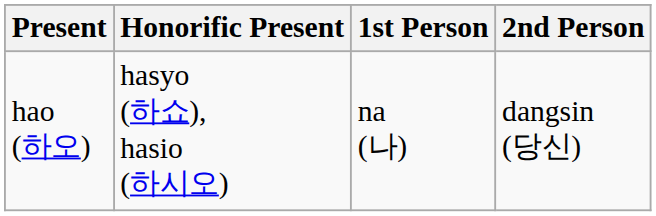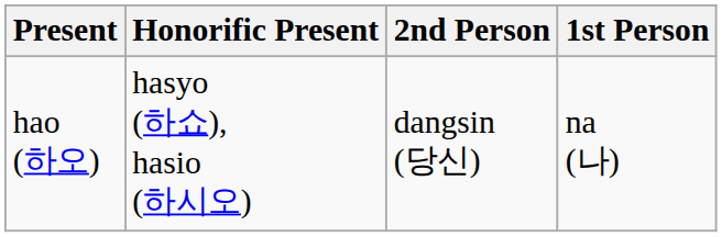columns swapped: 1st Person <-> 2nd Person
